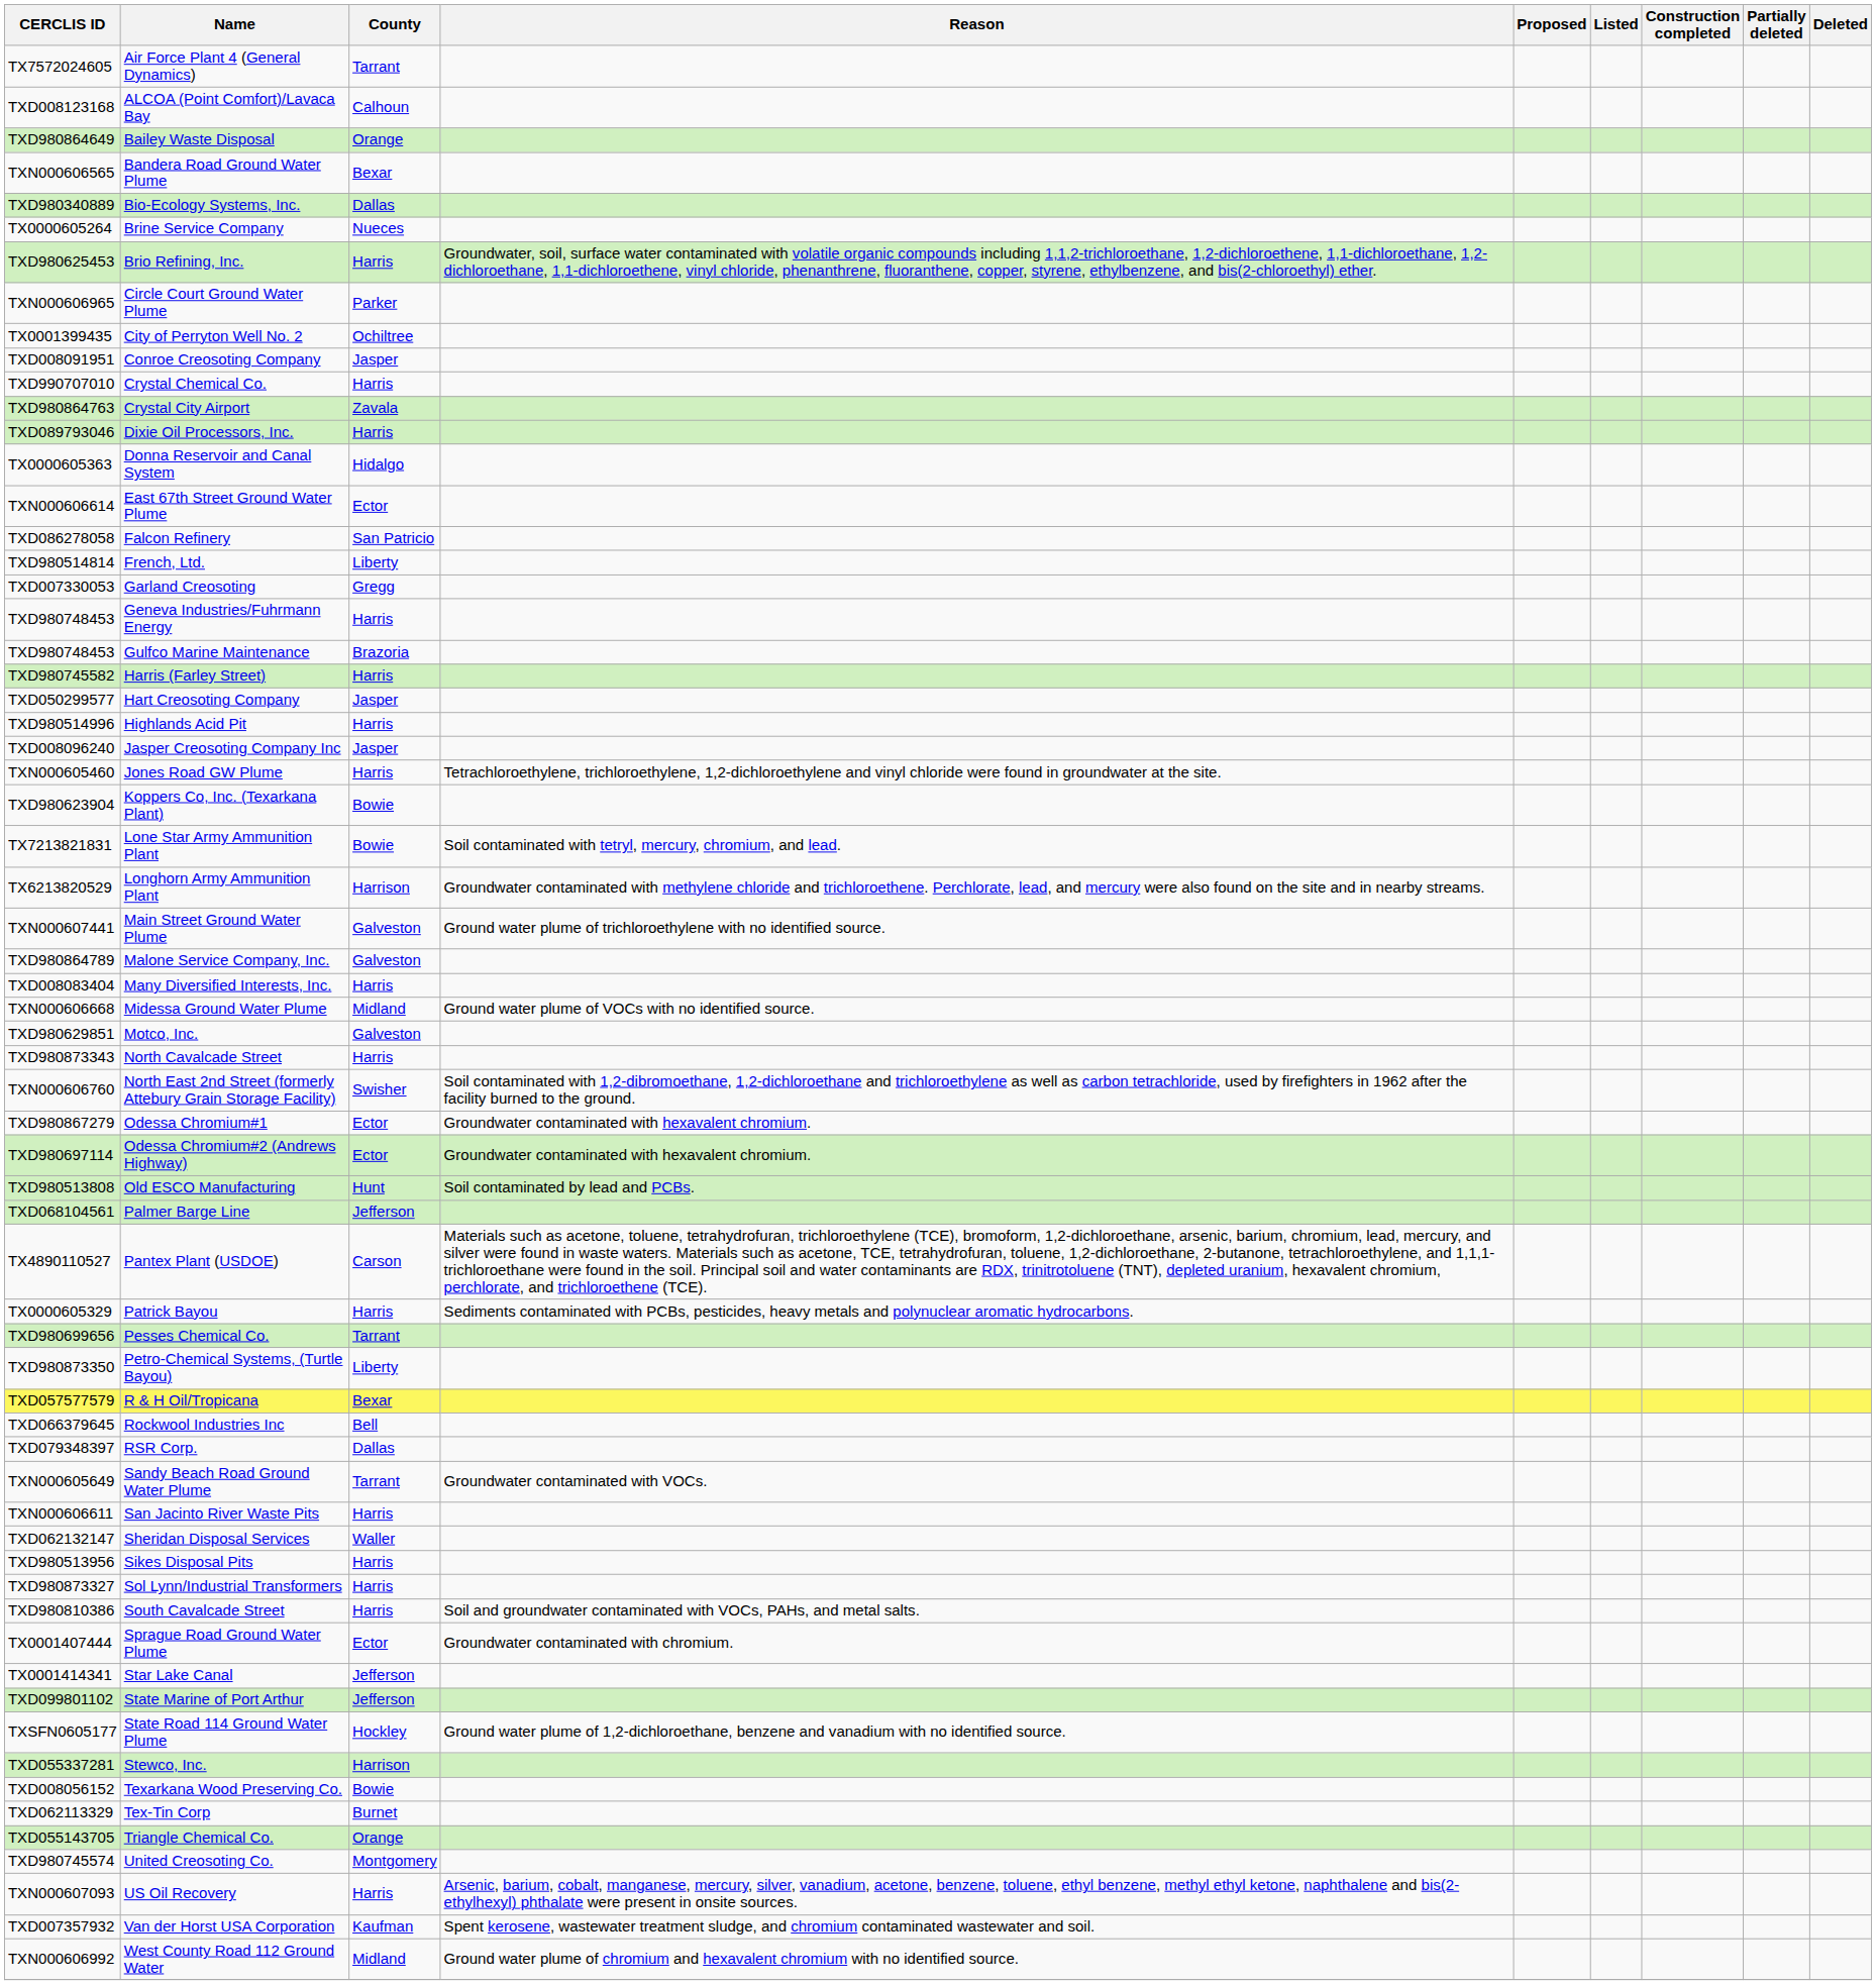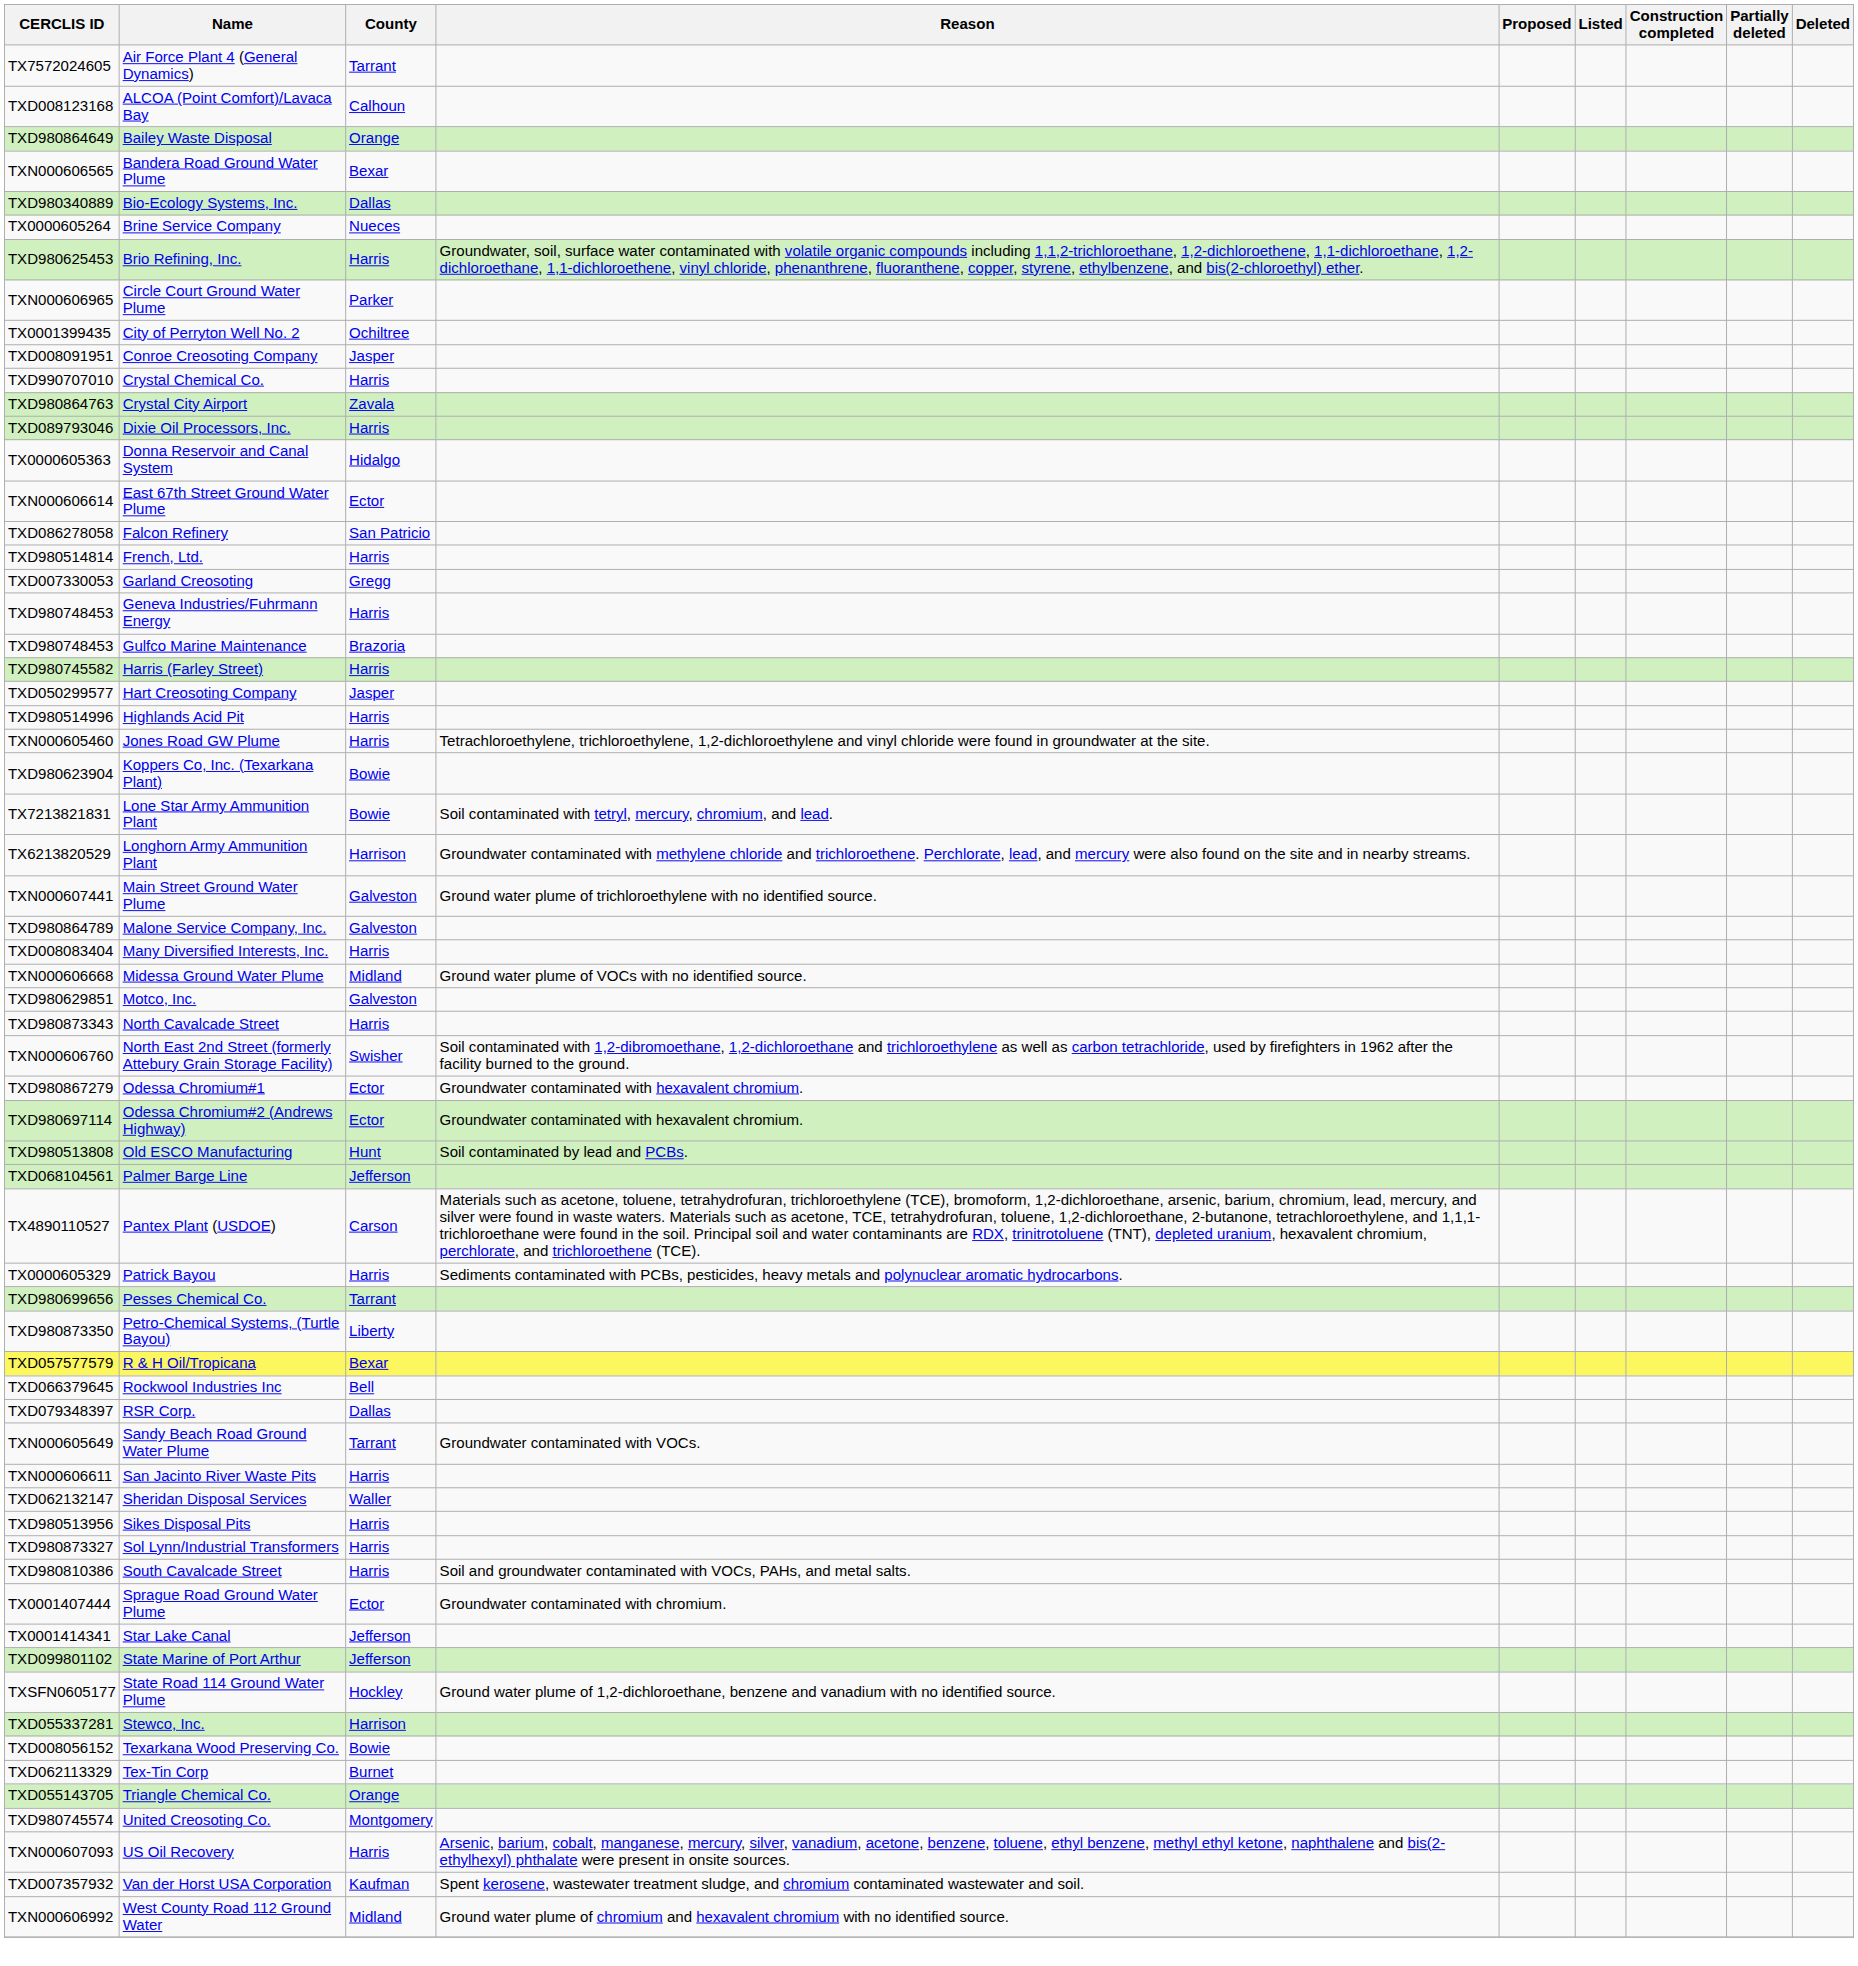French, Ltd. | County: Liberty -> Harris
- row: TXD008096240 | Jasper Creosoting Company Inc | Jasper
